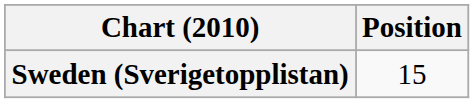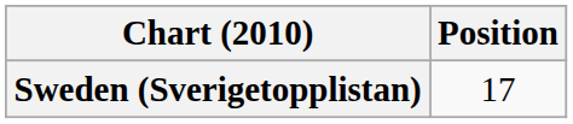Sweden (Sverigetopplistan) | Position: 15 -> 17
